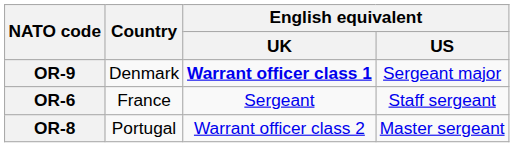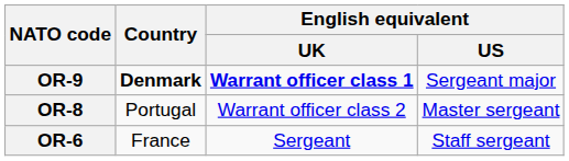OR-9 | Country: normal -> bold
rows swapped: OR-8 <-> OR-6
